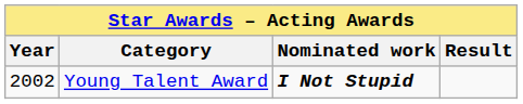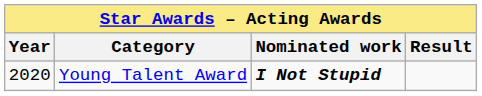Young Talent Award | Year: 2002 -> 2020
